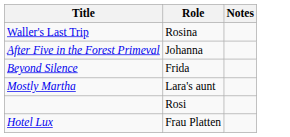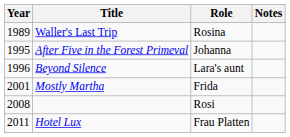+ column: Year | 1989 | 1995 | 1996 | 2001 | 2008 | 2011
Beyond Silence | Role: Frida -> Lara's aunt
Mostly Martha | Role: Lara's aunt -> Frida
